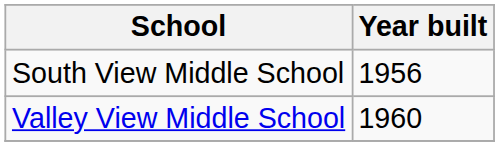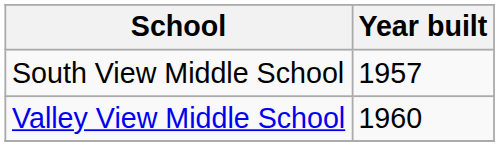South View Middle School | Year built: 1956 -> 1957
